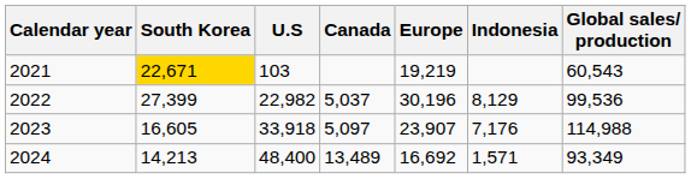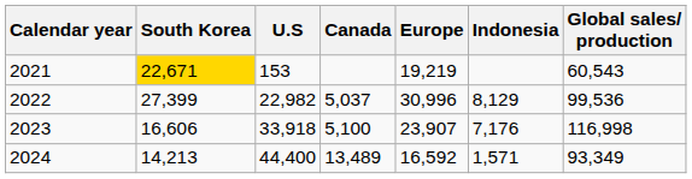2021 | U.S: 103 -> 153
2022 | Europe: 30,196 -> 30,996
2023 | South Korea: 16,605 -> 16,606
2023 | Canada: 5,097 -> 5,100
2023 | Global sales/ production: 114,988 -> 116,998
2024 | U.S: 48,400 -> 44,400
2024 | Europe: 16,692 -> 16,592
